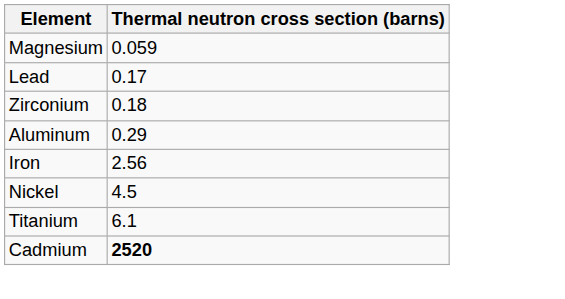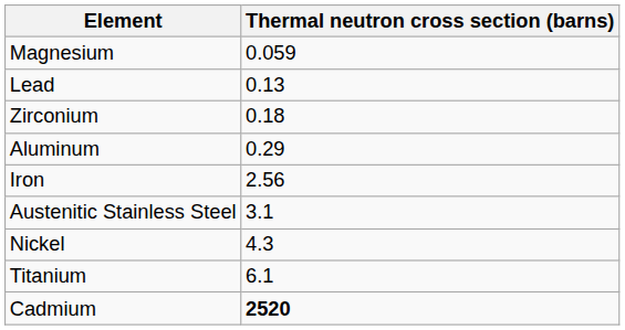Lead | Thermal neutron cross section (barns): 0.17 -> 0.13
+ row: Austenitic Stainless Steel | 3.1
Nickel | Thermal neutron cross section (barns): 4.5 -> 4.3
